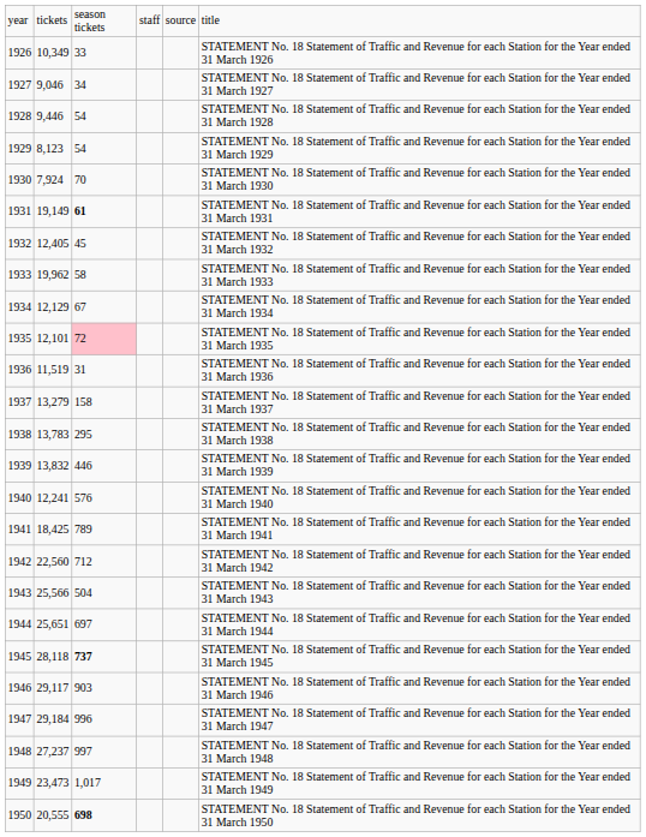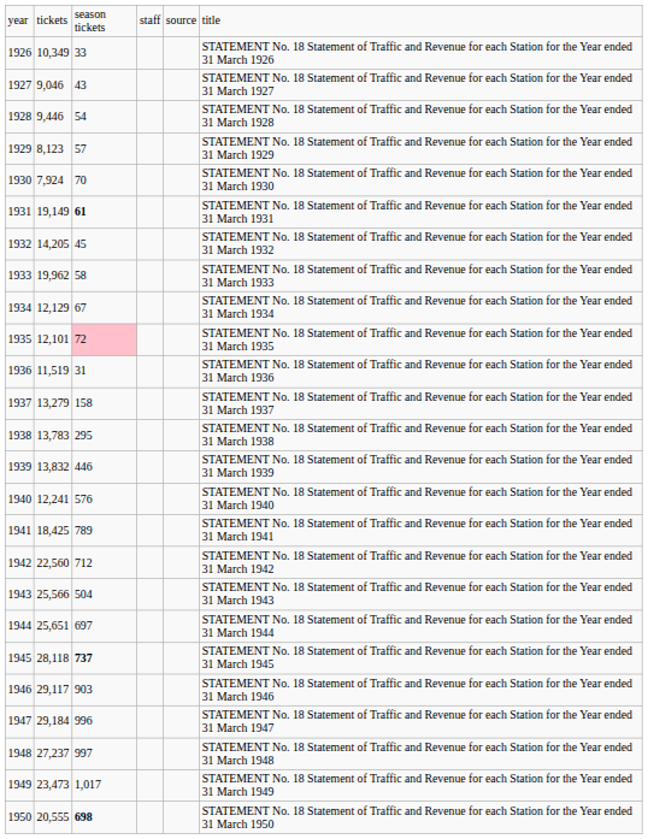1927 | column 3: 34 -> 43
1929 | column 3: 54 -> 57
1932 | column 2: 12,405 -> 14,205
